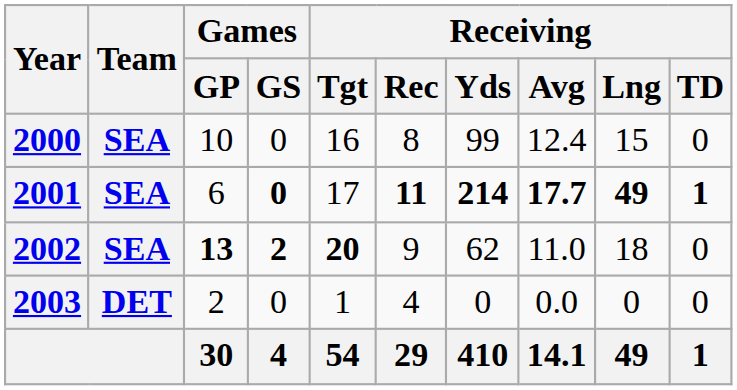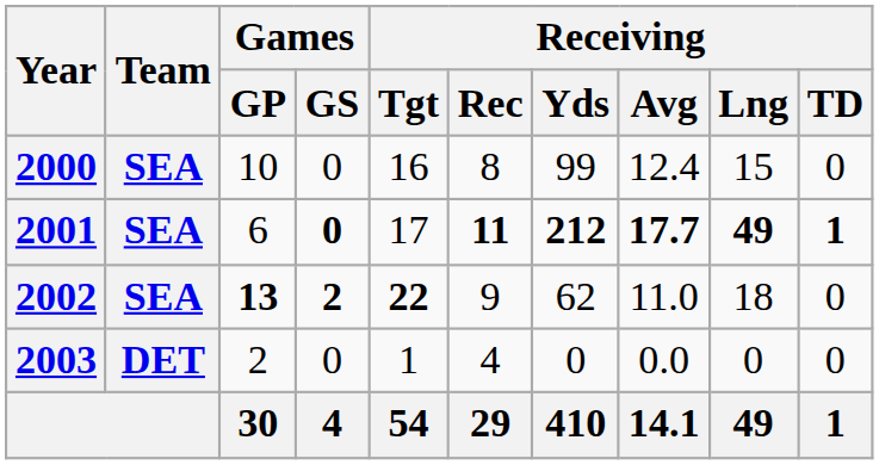2001 | Receiving / Yds: 214 -> 212
2002 | Receiving / Tgt: 20 -> 22
